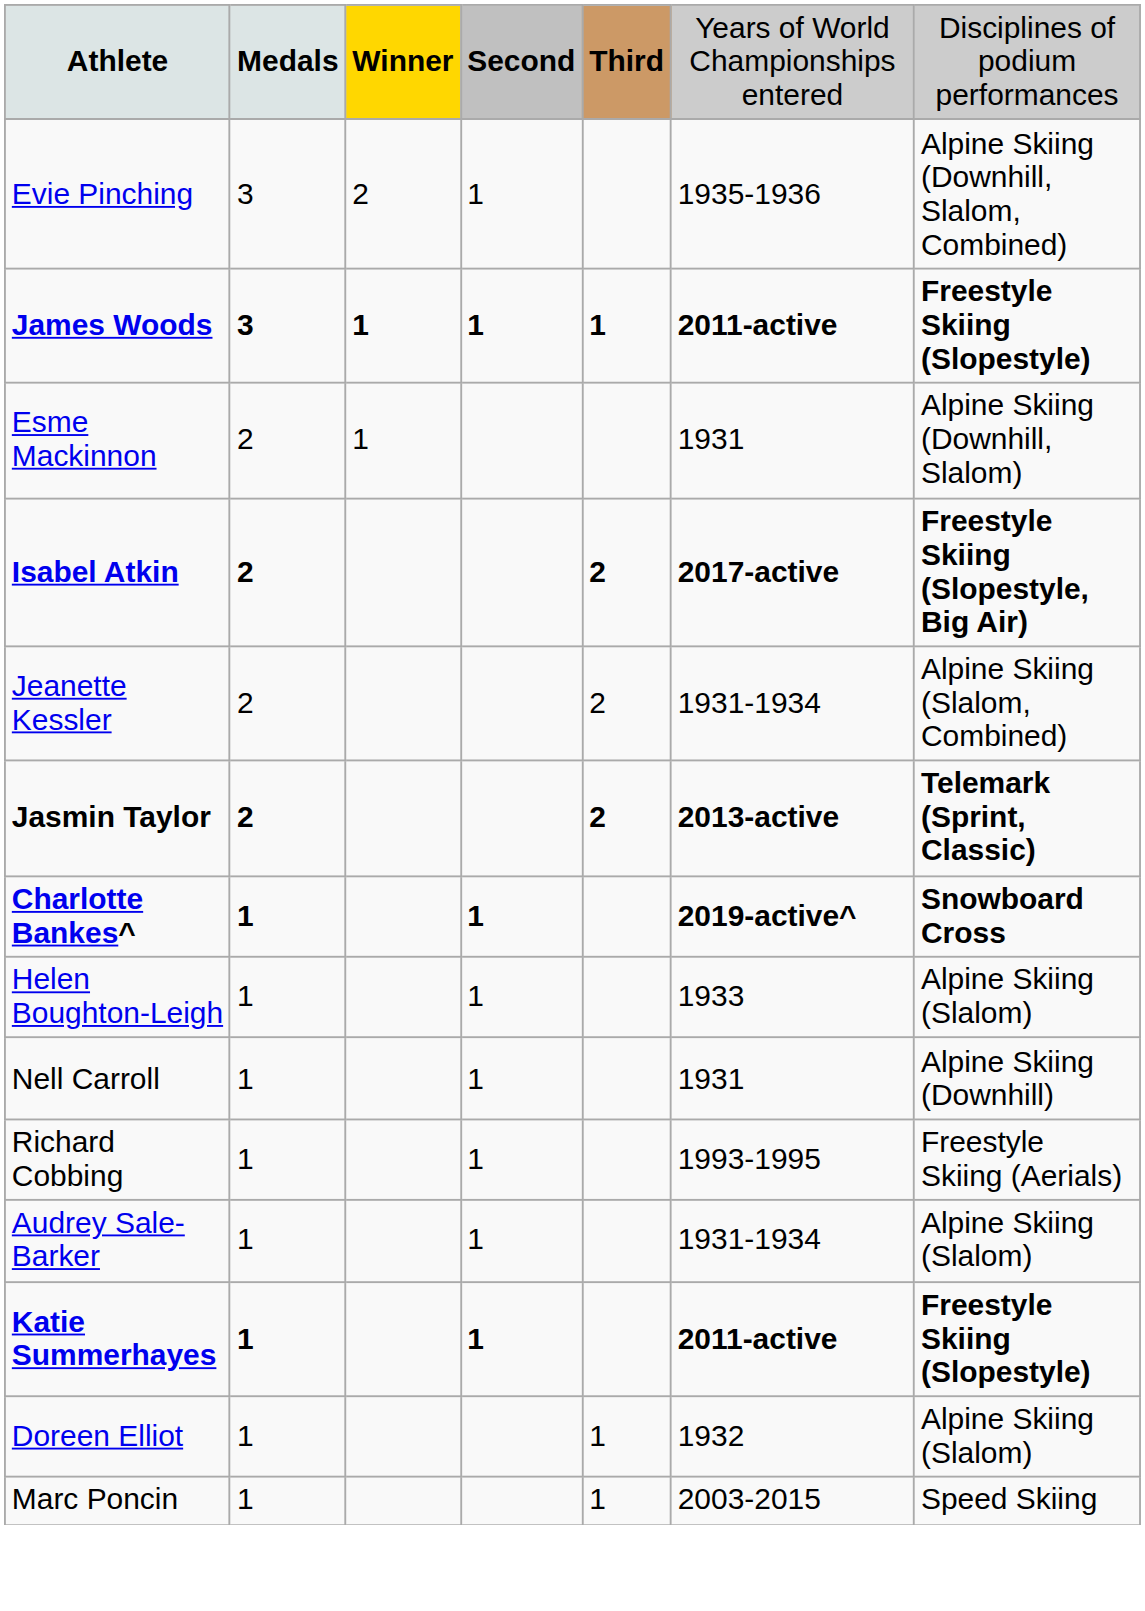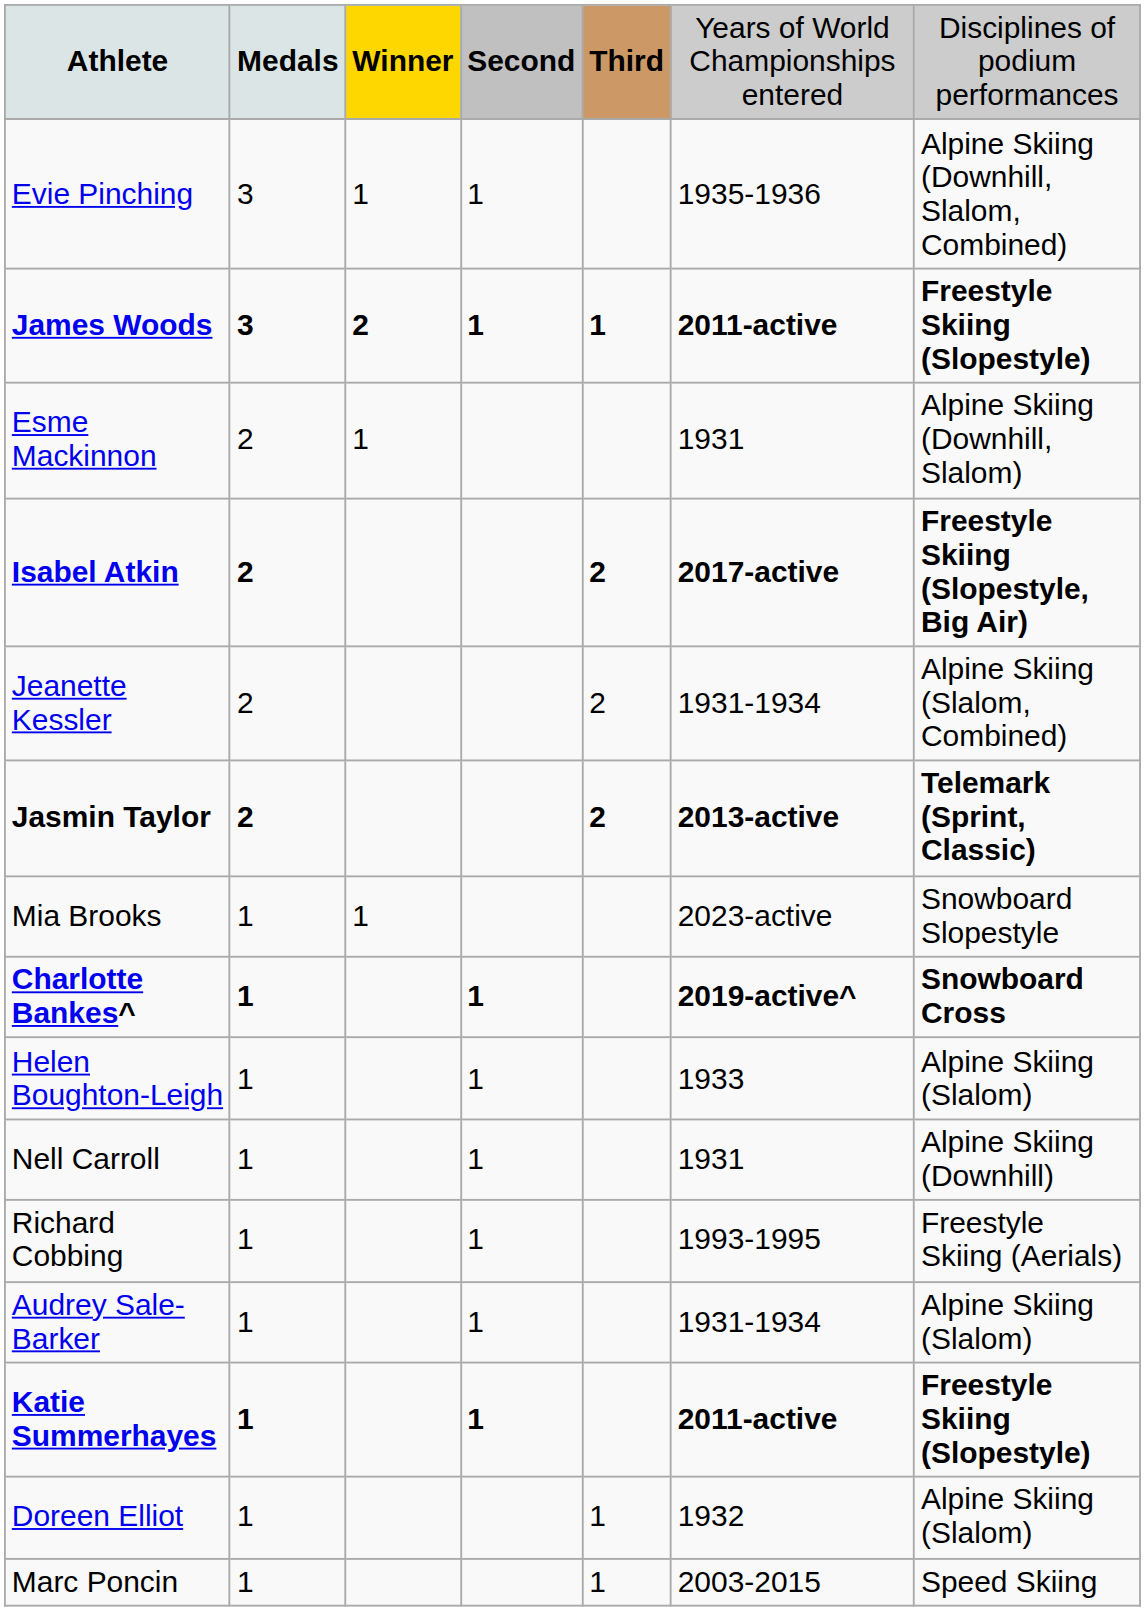Evie Pinching | column 3: 2 -> 1
James Woods | column 3: 1 -> 2
+ row: Mia Brooks | 1 | 1 | 2023-active | Snowboard Slopestyle
